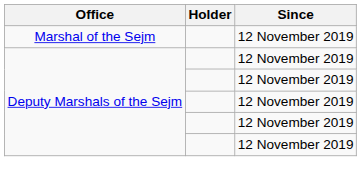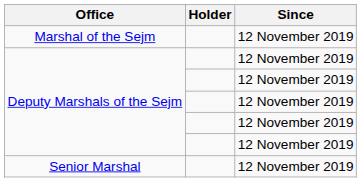+ row: Senior Marshal | 12 November 2019
